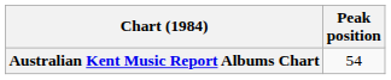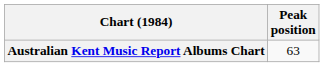Australian Kent Music Report Albums Chart | Peak position: 54 -> 63
